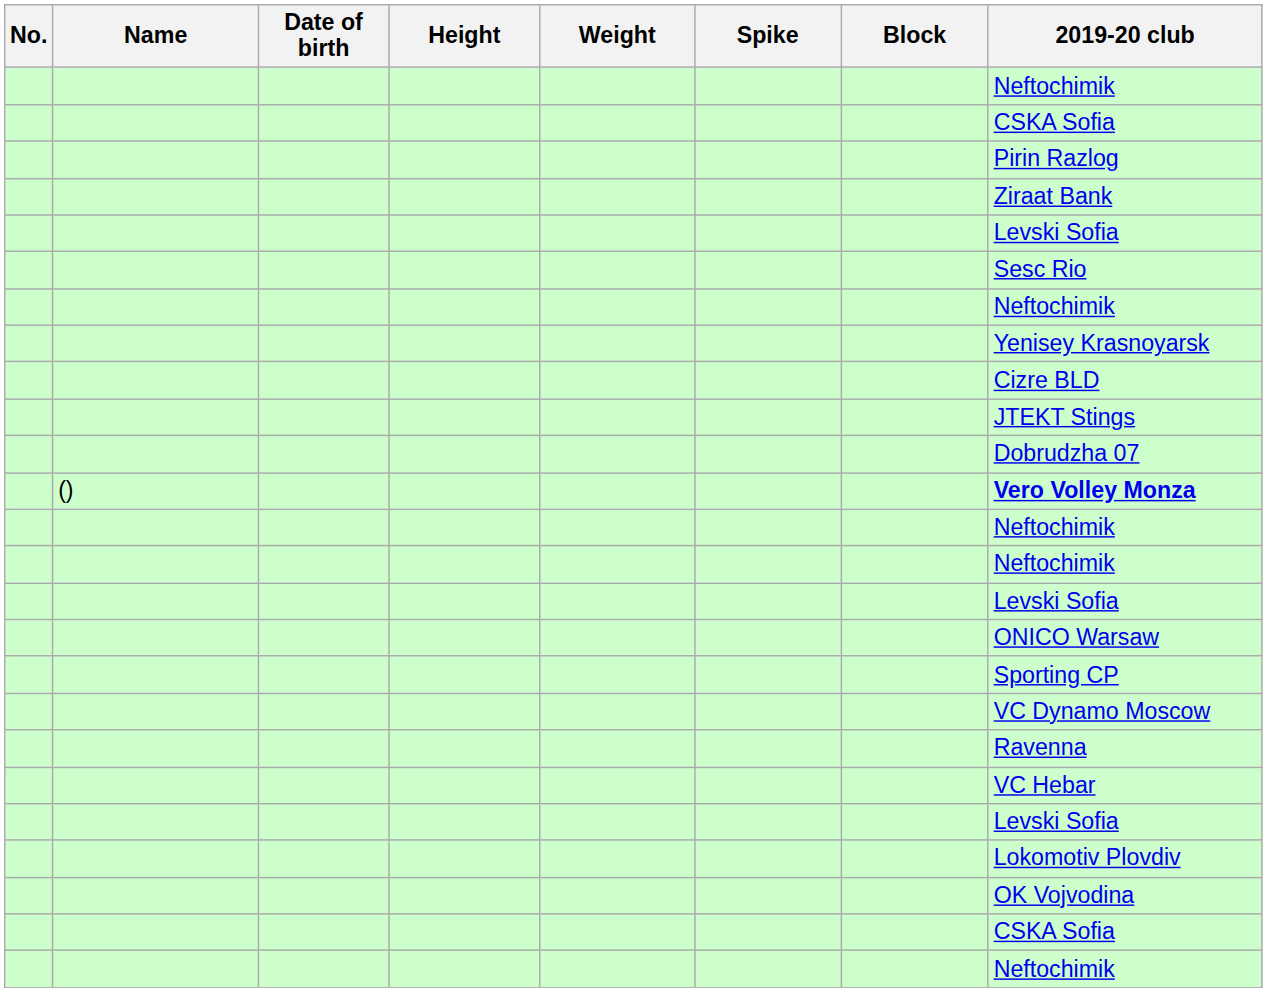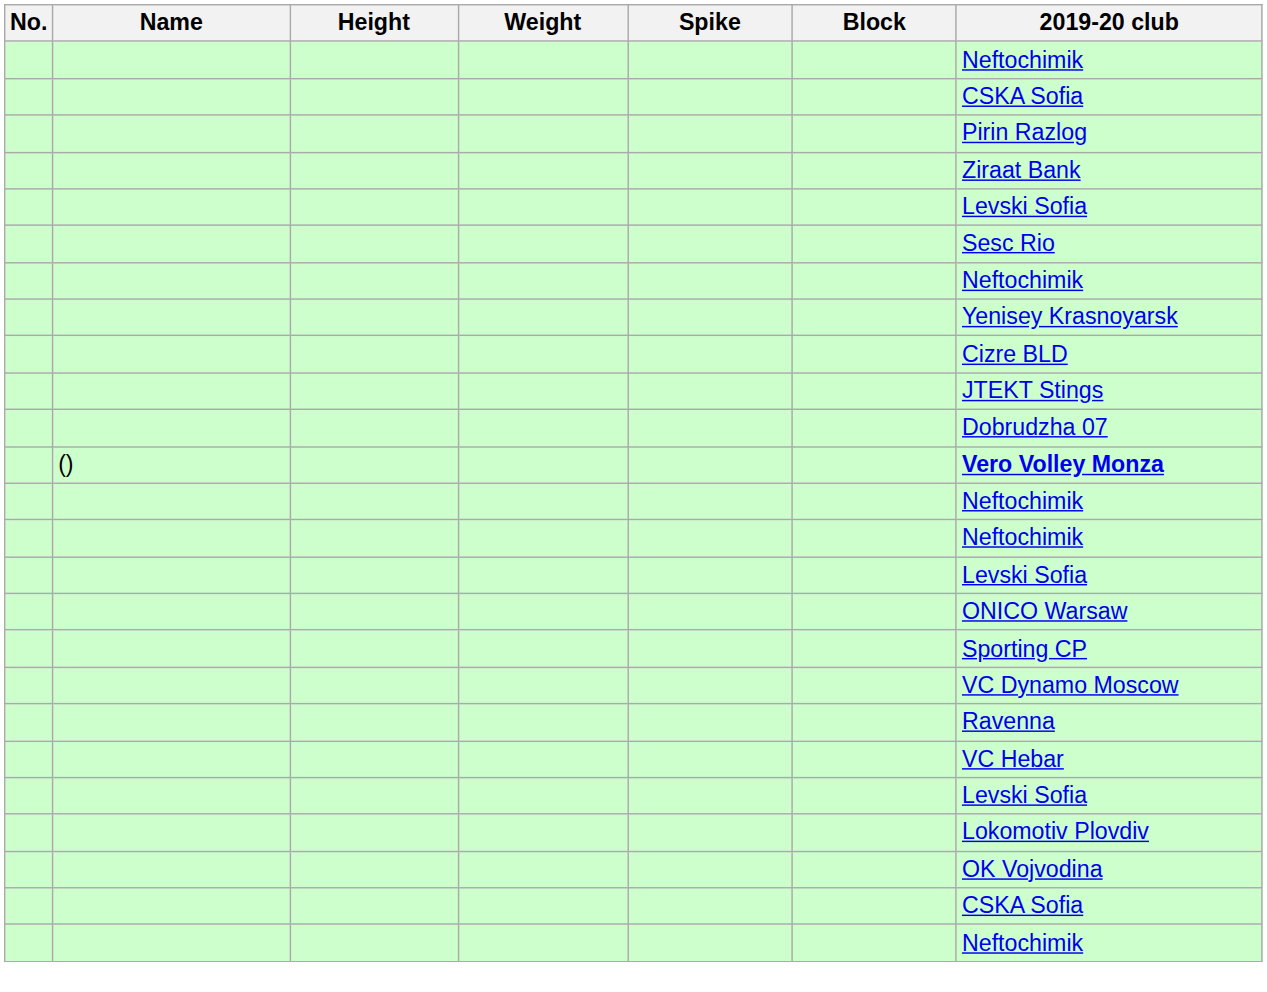- column: Date of birth
